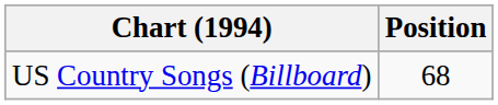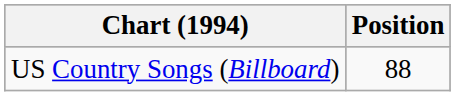US Country Songs (Billboard) | Position: 68 -> 88
